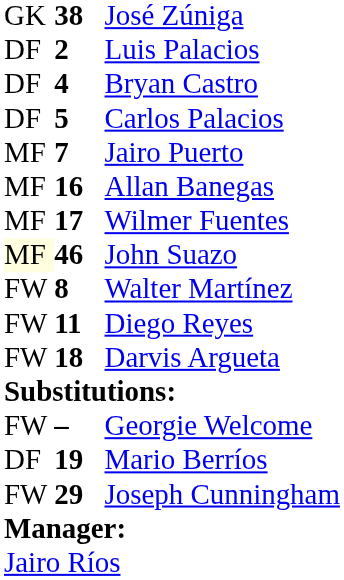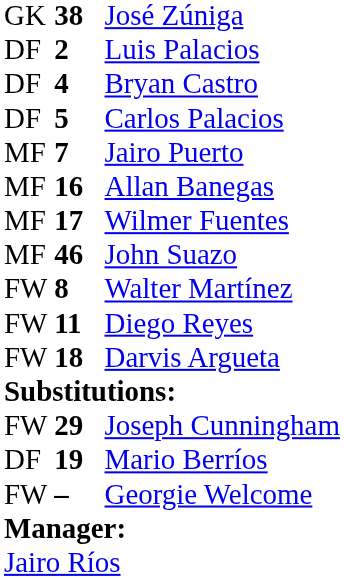John Suazo | column 1: lightyellow background -> no background
rows swapped: Georgie Welcome <-> Joseph Cunningham
